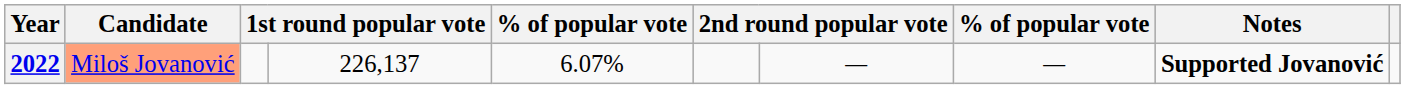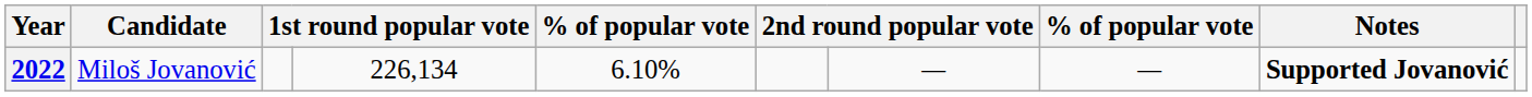2022 | Candidate: lightsalmon background -> no background
2022 | column 4: 226,137 -> 226,134
2022 | column 5: 6.07% -> 6.10%
